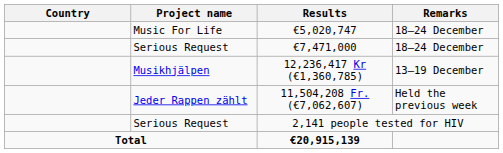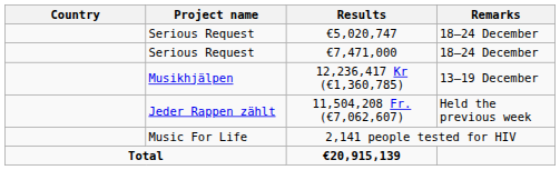€5,020,747 | Project name: Music For Life -> Serious Request
2,141 people tested for HIV | Project name: Serious Request -> Music For Life
